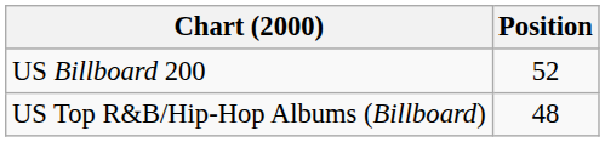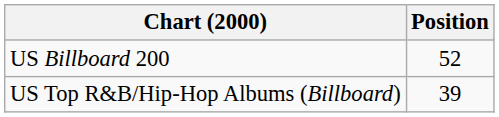US Top R&B/Hip-Hop Albums (Billboard) | Position: 48 -> 39
